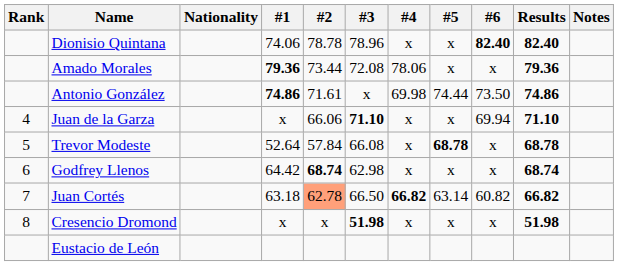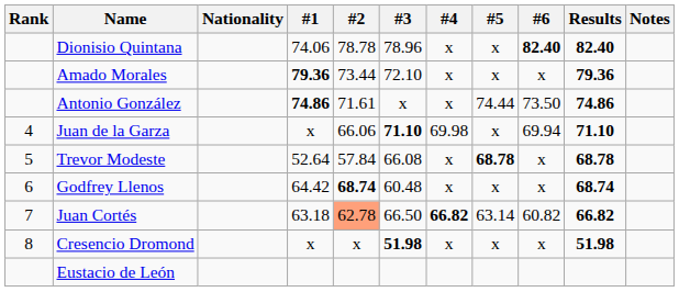Amado Morales | #3: 72.08 -> 72.10
Amado Morales | #4: 78.06 -> x
Antonio González | #4: 69.98 -> x
Juan de la Garza | #4: x -> 69.98
Godfrey Llenos | #3: 62.98 -> 60.48
